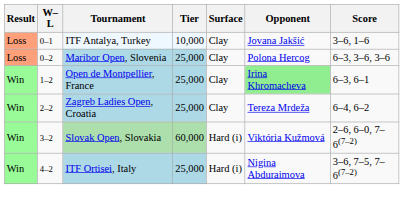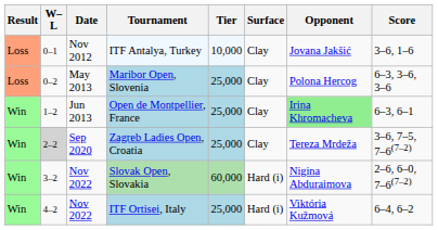+ column: Date | Nov 2012 | May 2013 | Jun 2013 | Sep 2020 | Nov 2022 | Nov 2022
Zagreb Ladies Open, Croatia | W–L: no background -> lightgrey background
Zagreb Ladies Open, Croatia | Score: 6–4, 6–2 -> 3–6, 7–5, 7–6(7–2)
Slovak Open, Slovakia | Opponent: Viktória Kužmová -> Nigina Abduraimova
ITF Ortisei, Italy | Opponent: Nigina Abduraimova -> Viktória Kužmová
ITF Ortisei, Italy | Score: 3–6, 7–5, 7–6(7–2) -> 6–4, 6–2
